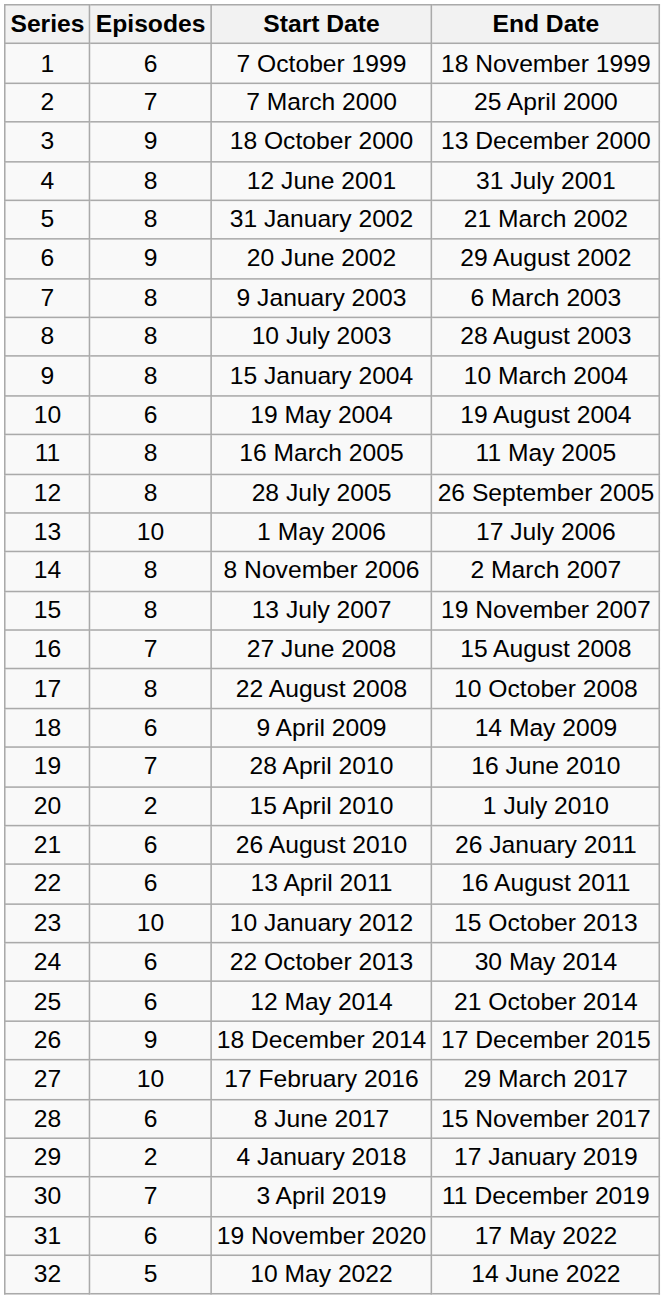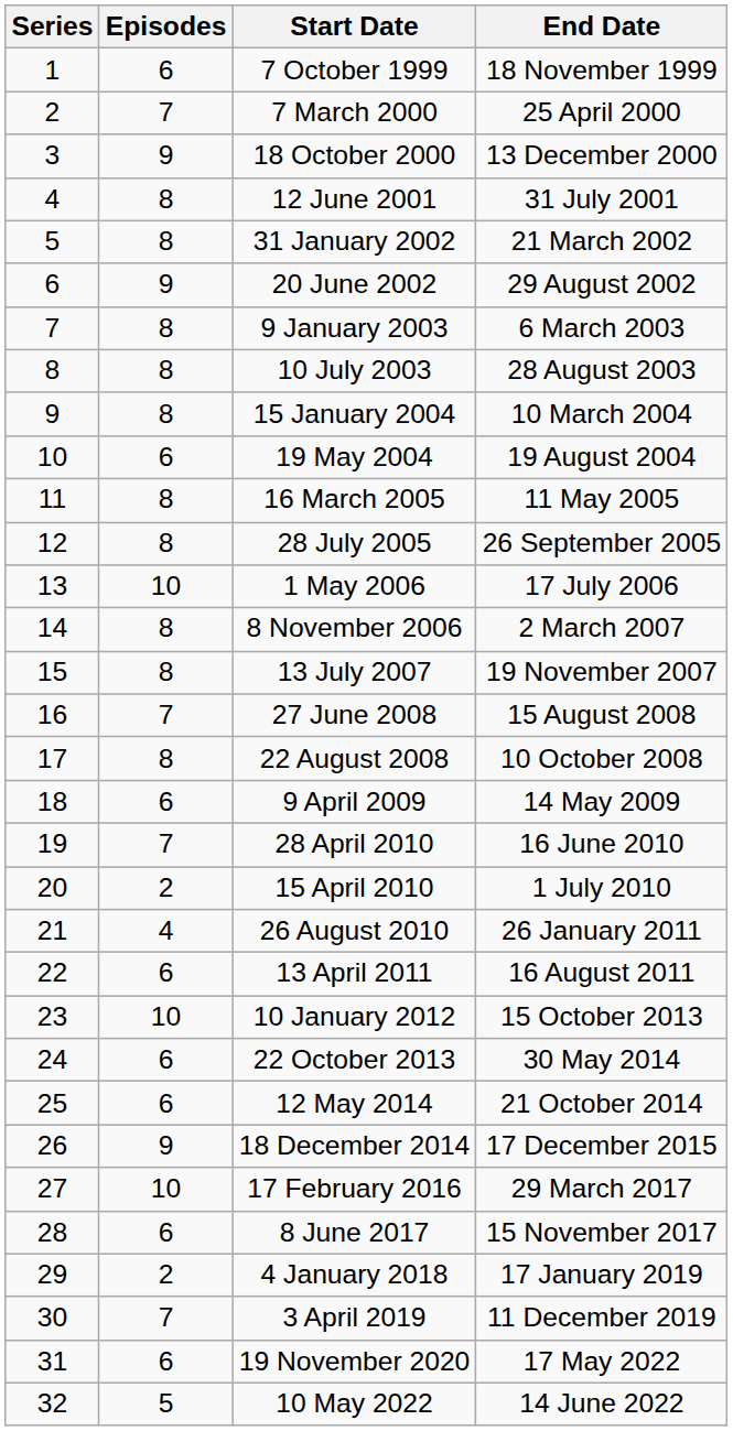26 August 2010 | Episodes: 6 -> 4
